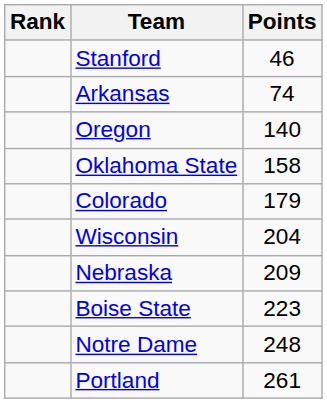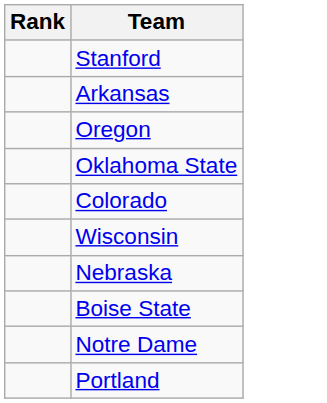- column: Points | 46 | 74 | 140 | 158 | 179 | 204 | 209 | 223 | 248 | 261
